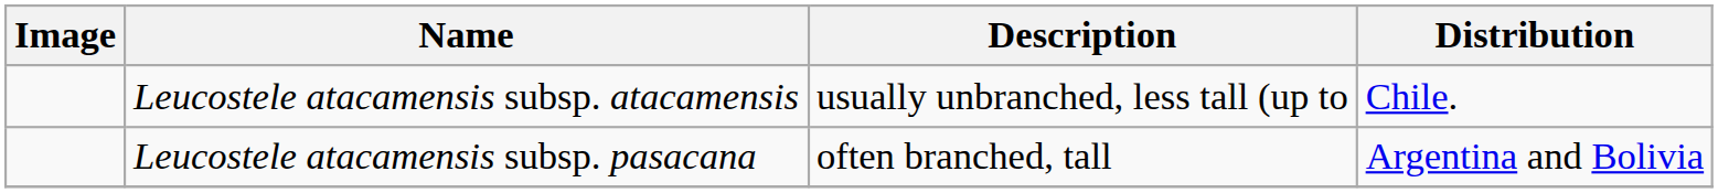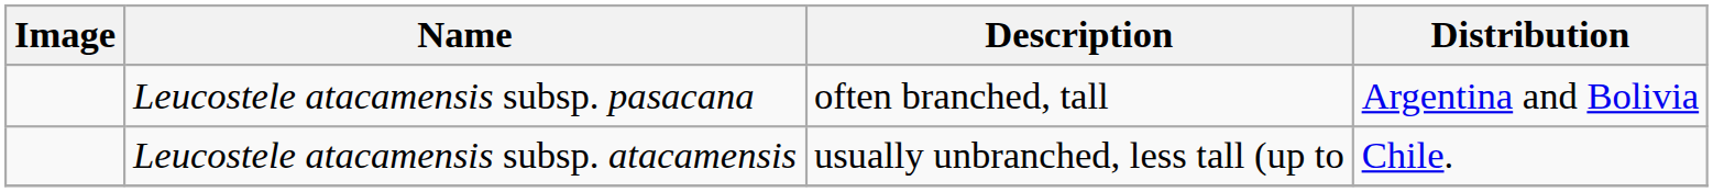rows swapped: Leucostele atacamensis subsp. pasacana <-> Leucostele atacamensis subsp. atacamensis
